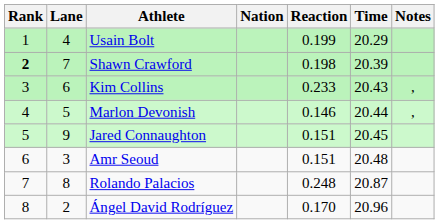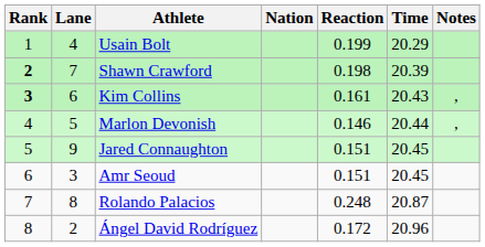Kim Collins | Rank: normal -> bold
Kim Collins | Reaction: 0.233 -> 0.161
Amr Seoud | Time: 20.48 -> 20.45
Ángel David Rodríguez | Reaction: 0.170 -> 0.172
